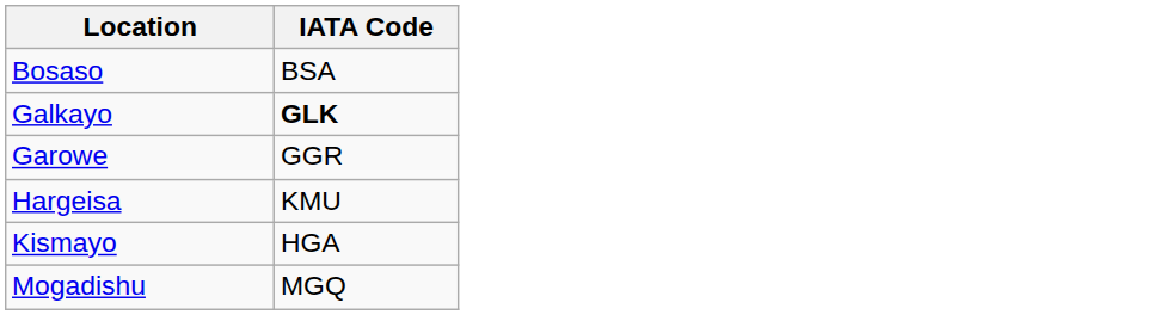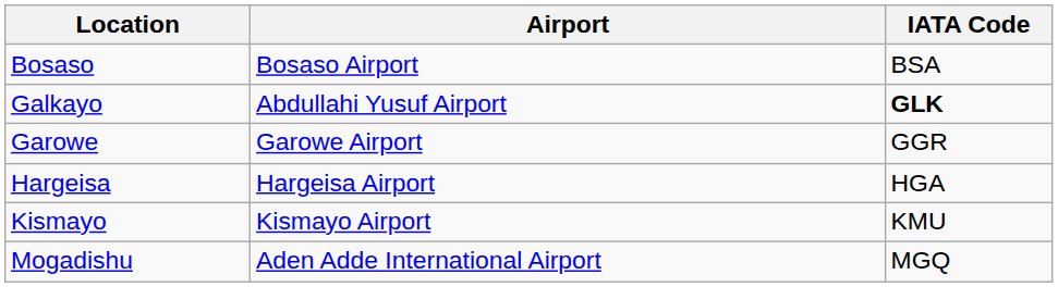+ column: Airport | Bosaso Airport | Abdullahi Yusuf Airport | Garowe Airport | Hargeisa Airport | Kismayo Airport | Aden Adde International Airport
Hargeisa | IATA Code: KMU -> HGA
Kismayo | IATA Code: HGA -> KMU
